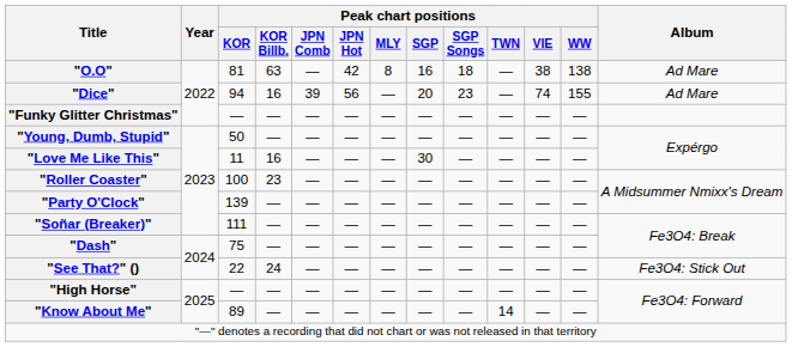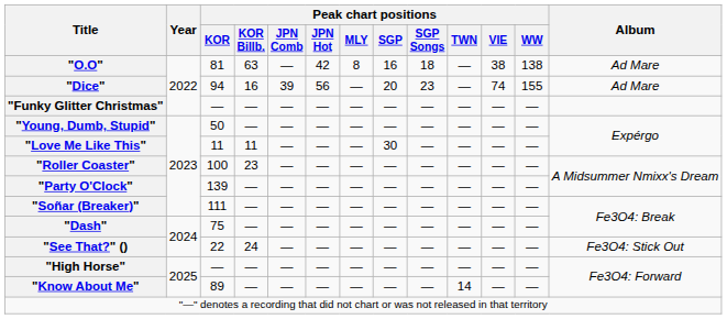"Love Me Like This" | Peak chart positions / KOR Billb.: 16 -> 11
